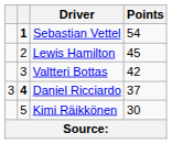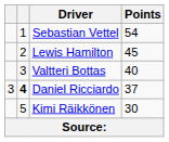Sebastian Vettel | column 2: bold -> normal
Valtteri Bottas | Points: 42 -> 40
